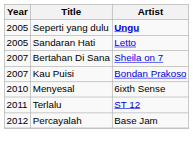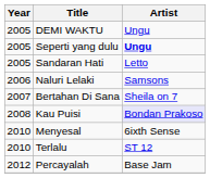+ row: 2005 | DEMI WAKTU | Ungu
+ row: 2006 | Naluri Lelaki | Samsons
Kau Puisi | Year: 2007 -> 2008
Kau Puisi | Artist: no background -> lavender background
Terlalu | Year: 2011 -> 2010
